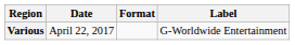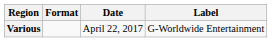columns swapped: Date <-> Format
